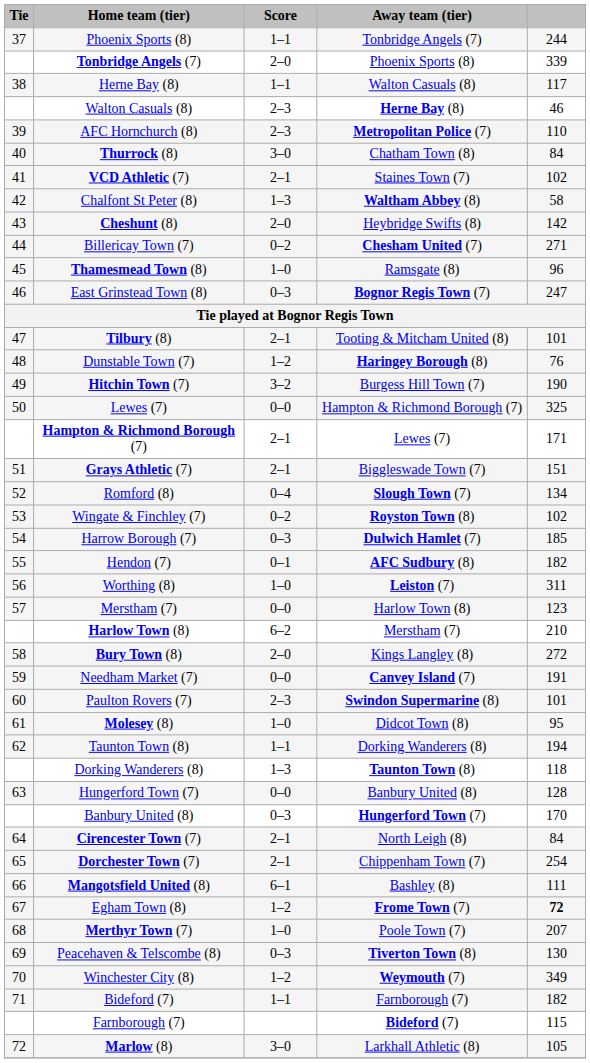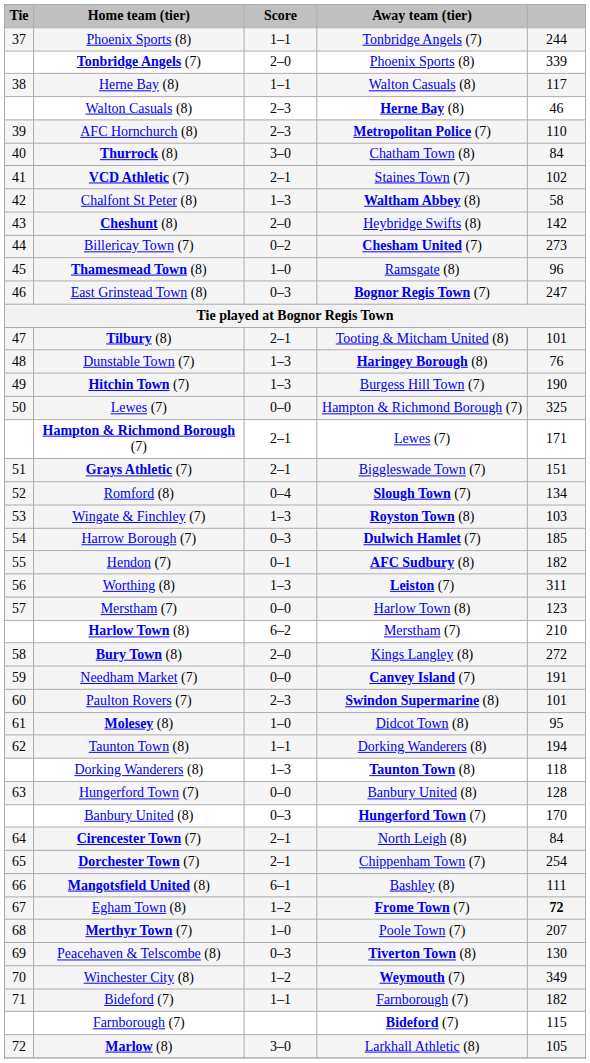Billericay Town (7) | column 5: 271 -> 273
Dunstable Town (7) | Score: 1–2 -> 1–3
Hitchin Town (7) | Score: 3–2 -> 1–3
Wingate & Finchley (7) | Score: 0–2 -> 1–3
Wingate & Finchley (7) | column 5: 102 -> 103
Worthing (8) | Score: 1–0 -> 1–3
